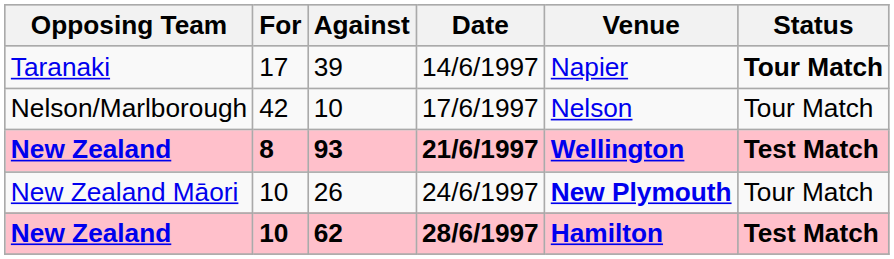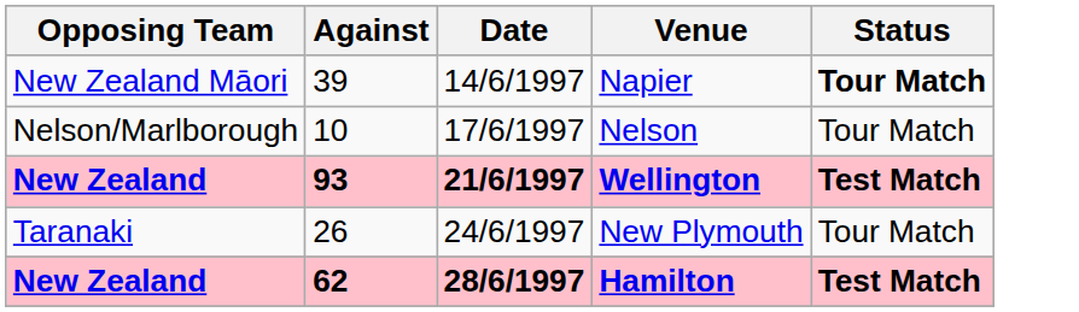- column: For | 17 | 42 | 8 | 10 | 10
39 | Opposing Team: Taranaki -> New Zealand Māori
26 | Opposing Team: New Zealand Māori -> Taranaki
26 | Venue: bold -> normal
